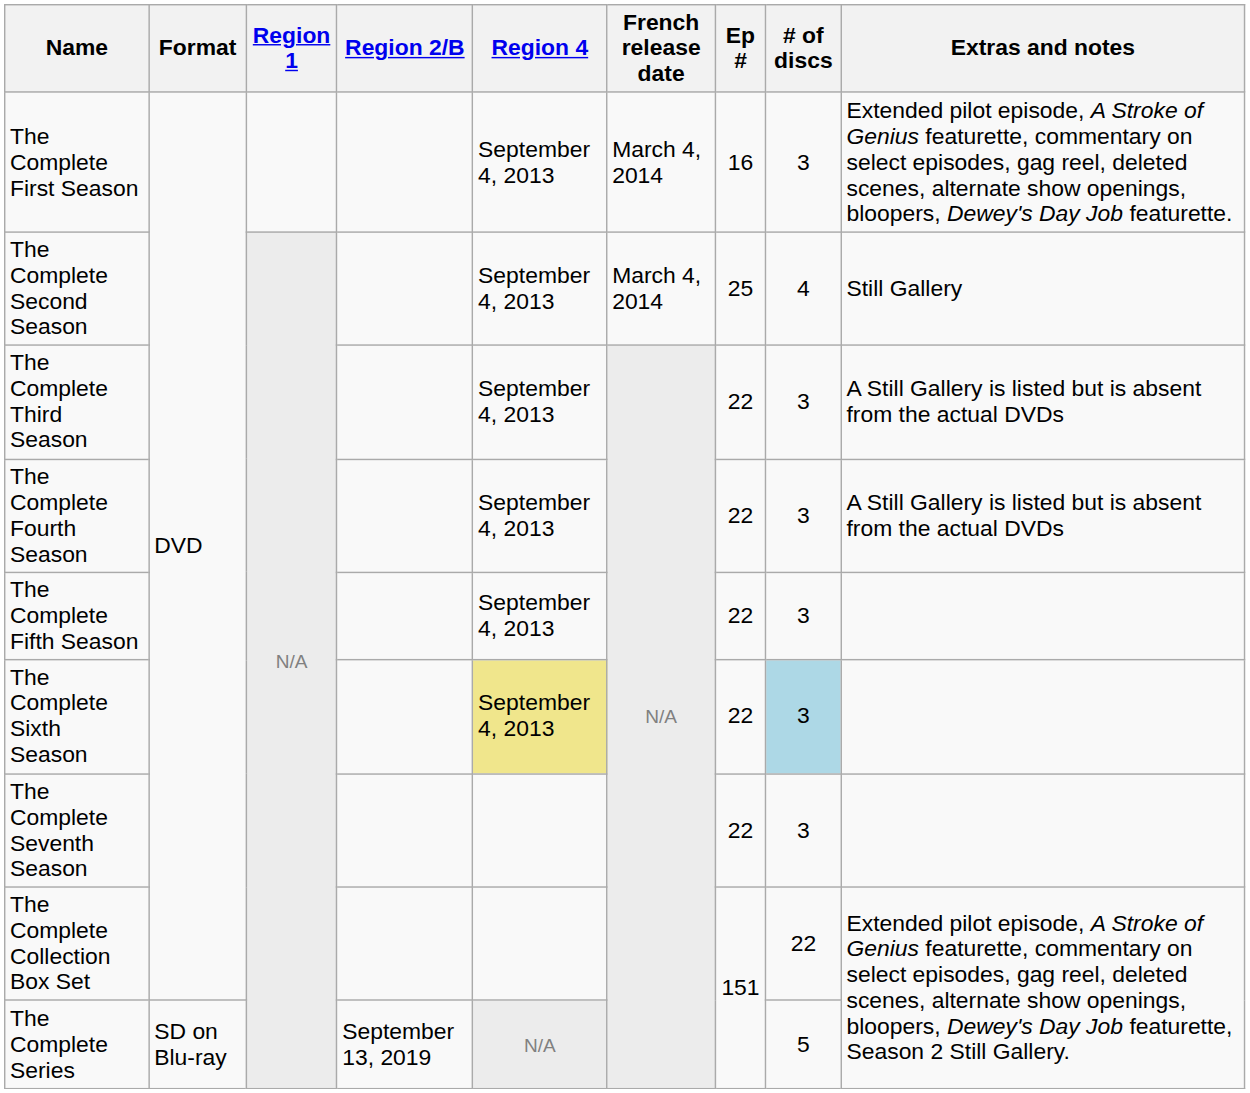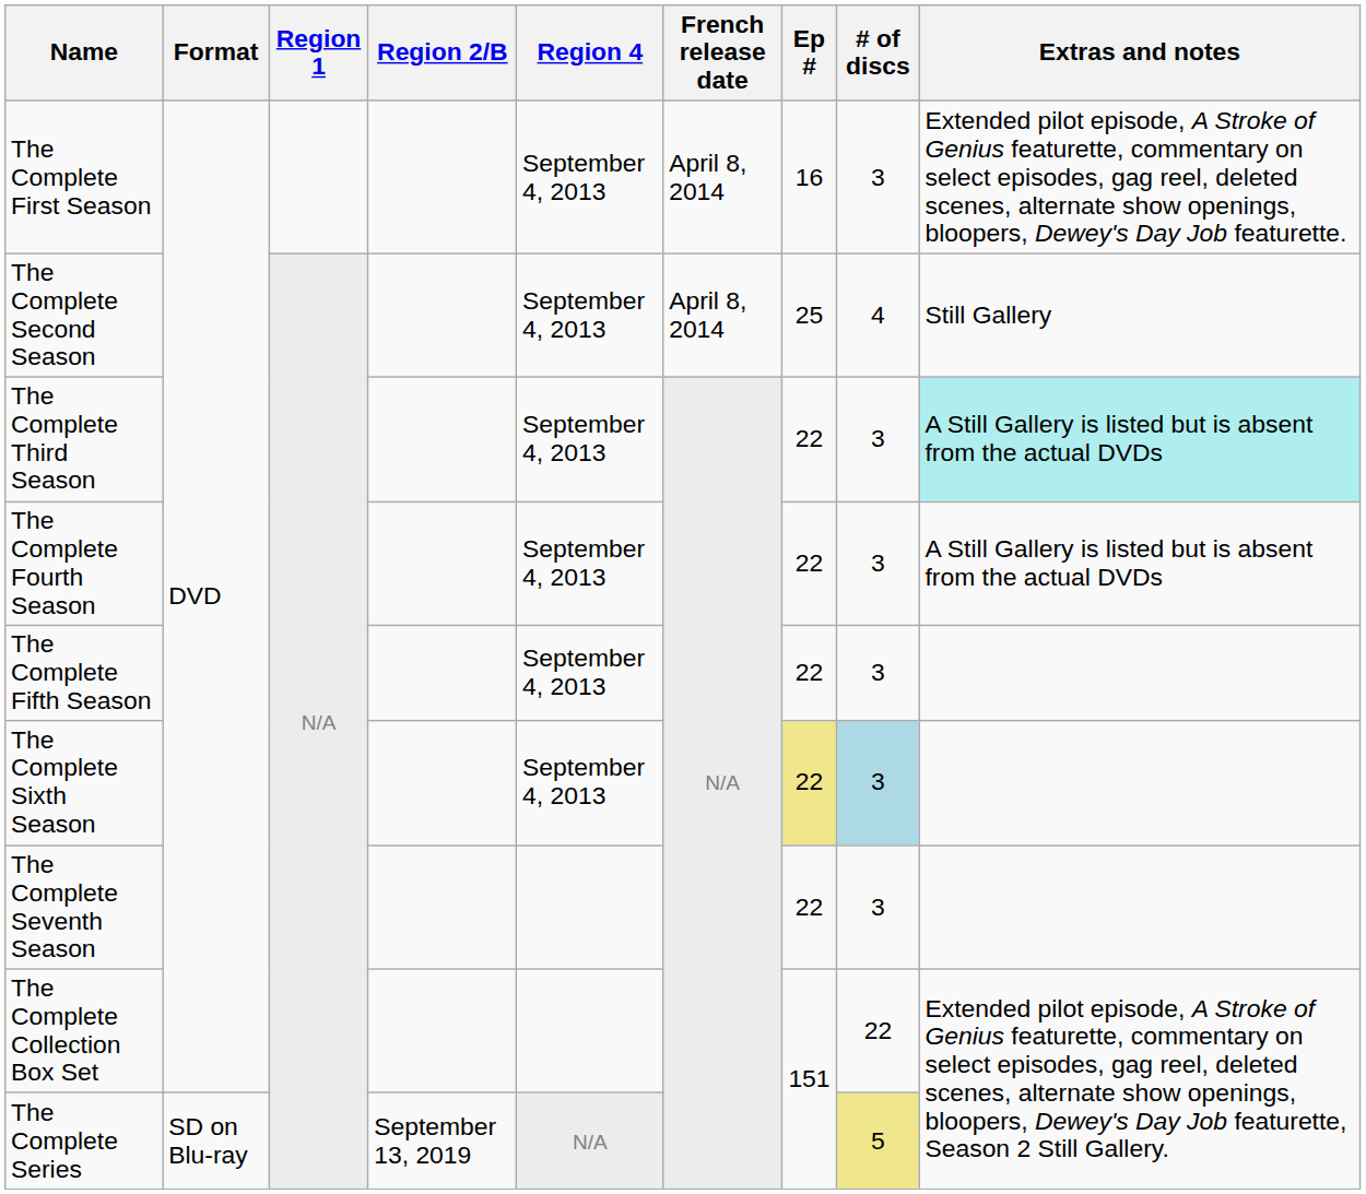The Complete First Season | French release date: March 4, 2014 -> April 8, 2014
The Complete Second Season | French release date: March 4, 2014 -> April 8, 2014
The Complete Third Season | Extras and notes: no background -> paleturquoise background
The Complete Sixth Season | Region 4: khaki background -> no background
The Complete Sixth Season | Ep #: no background -> khaki background
The Complete Series | # of discs: no background -> khaki background
